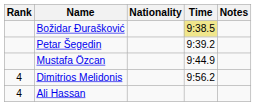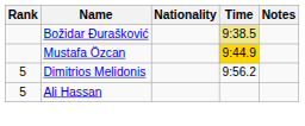- row: Petar Šegedin | 9:39.2
Mustafa Özcan | Time: no background -> gold background
Dimitrios Melidonis | Rank: 4 -> 5
Ali Hassan | Rank: 4 -> 5
